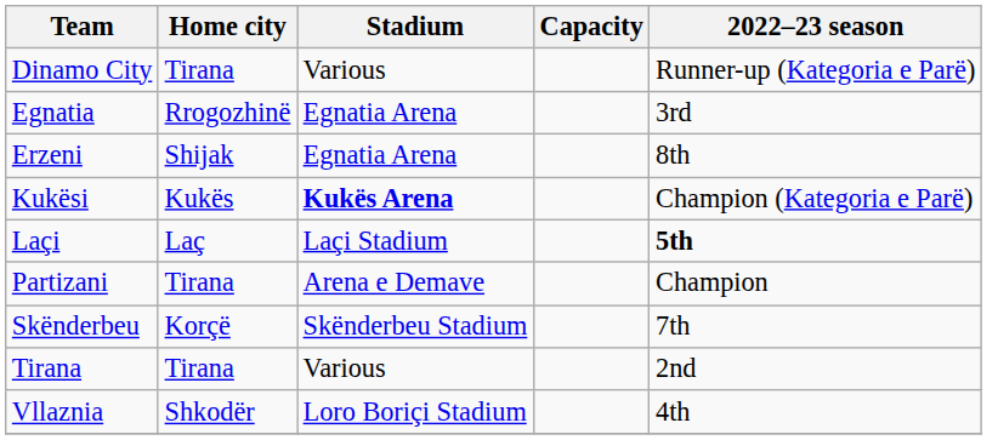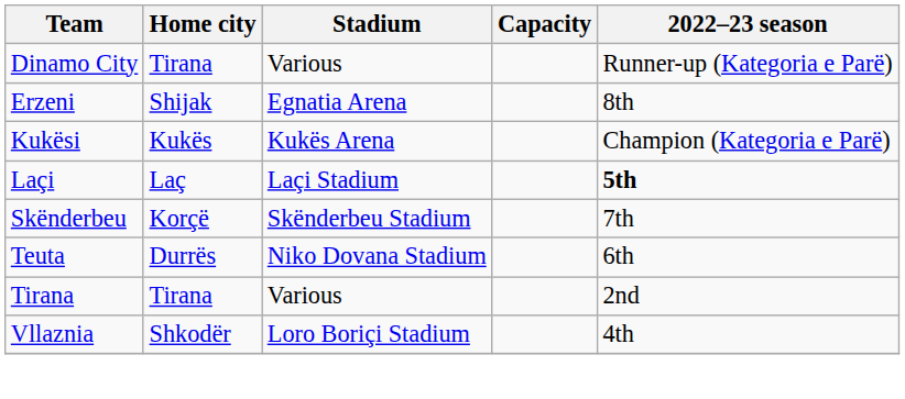- row: Egnatia | Rrogozhinë | Egnatia Arena | 3rd
Kukësi | Stadium: bold -> normal
- row: Partizani | Tirana | Arena e Demave | Champion
+ row: Teuta | Durrës | Niko Dovana Stadium | 6th
